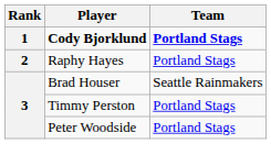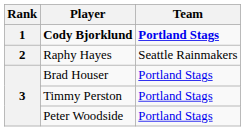Raphy Hayes | Team: Portland Stags -> Seattle Rainmakers
Brad Houser | Team: Seattle Rainmakers -> Portland Stags
